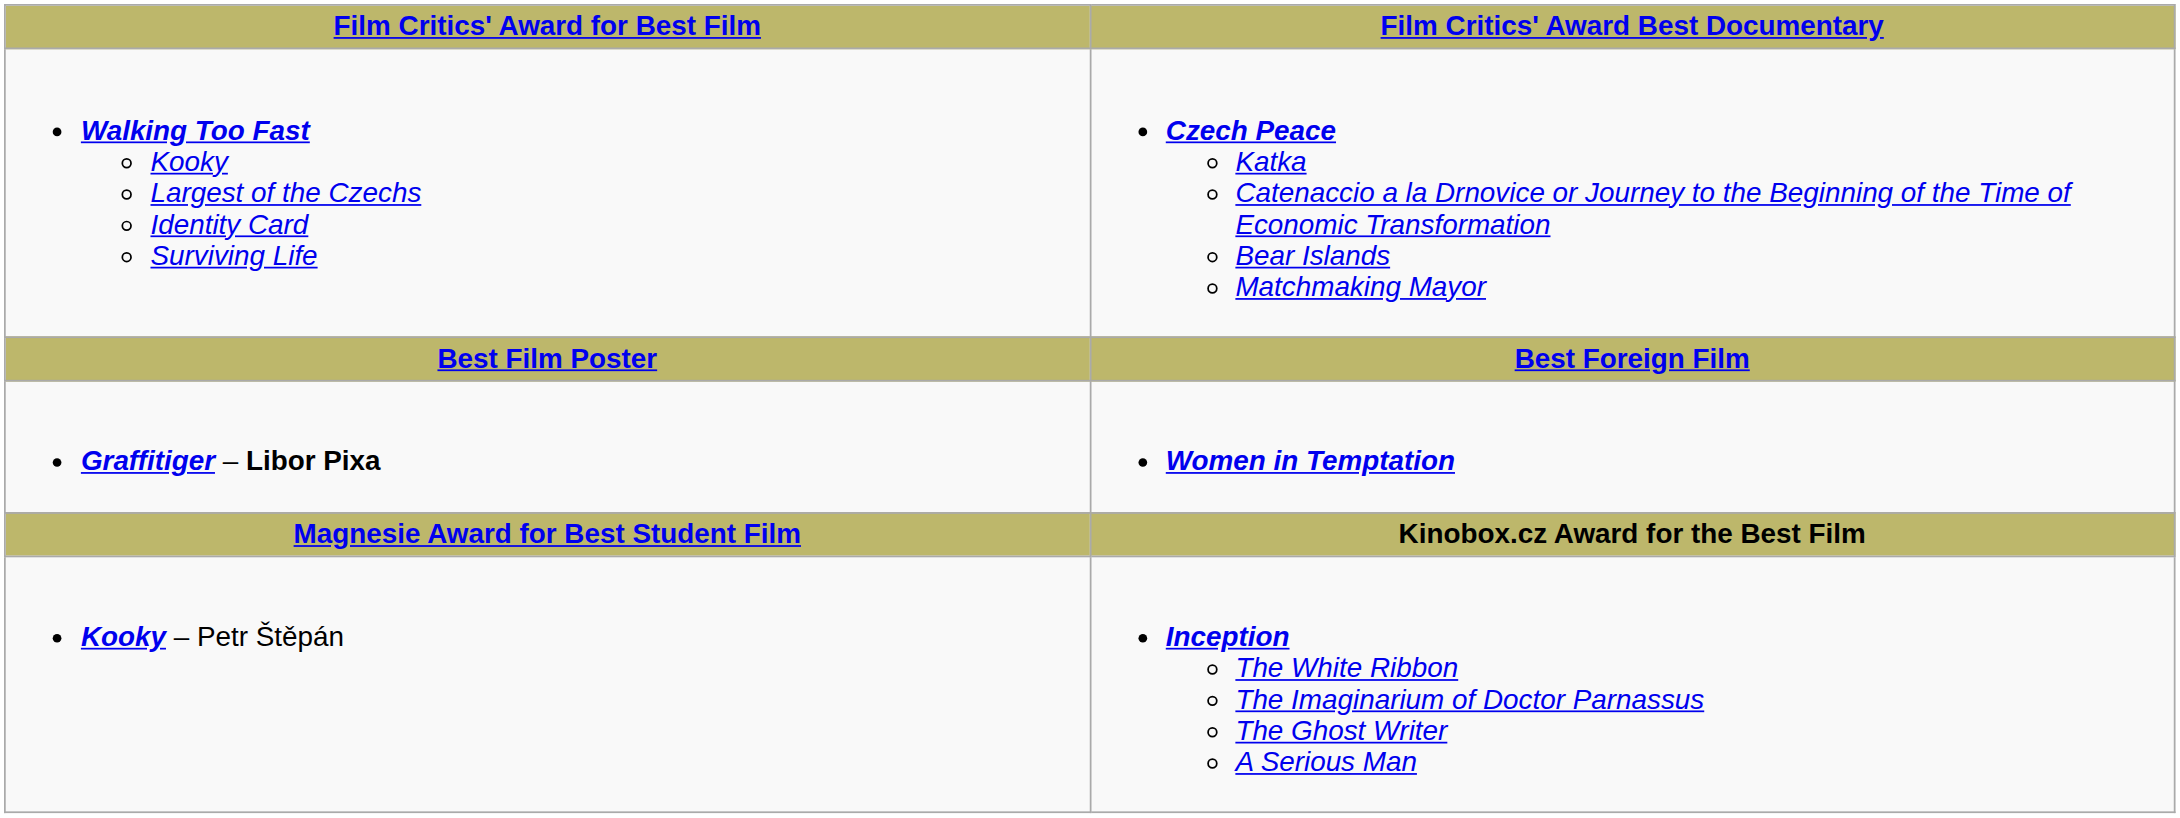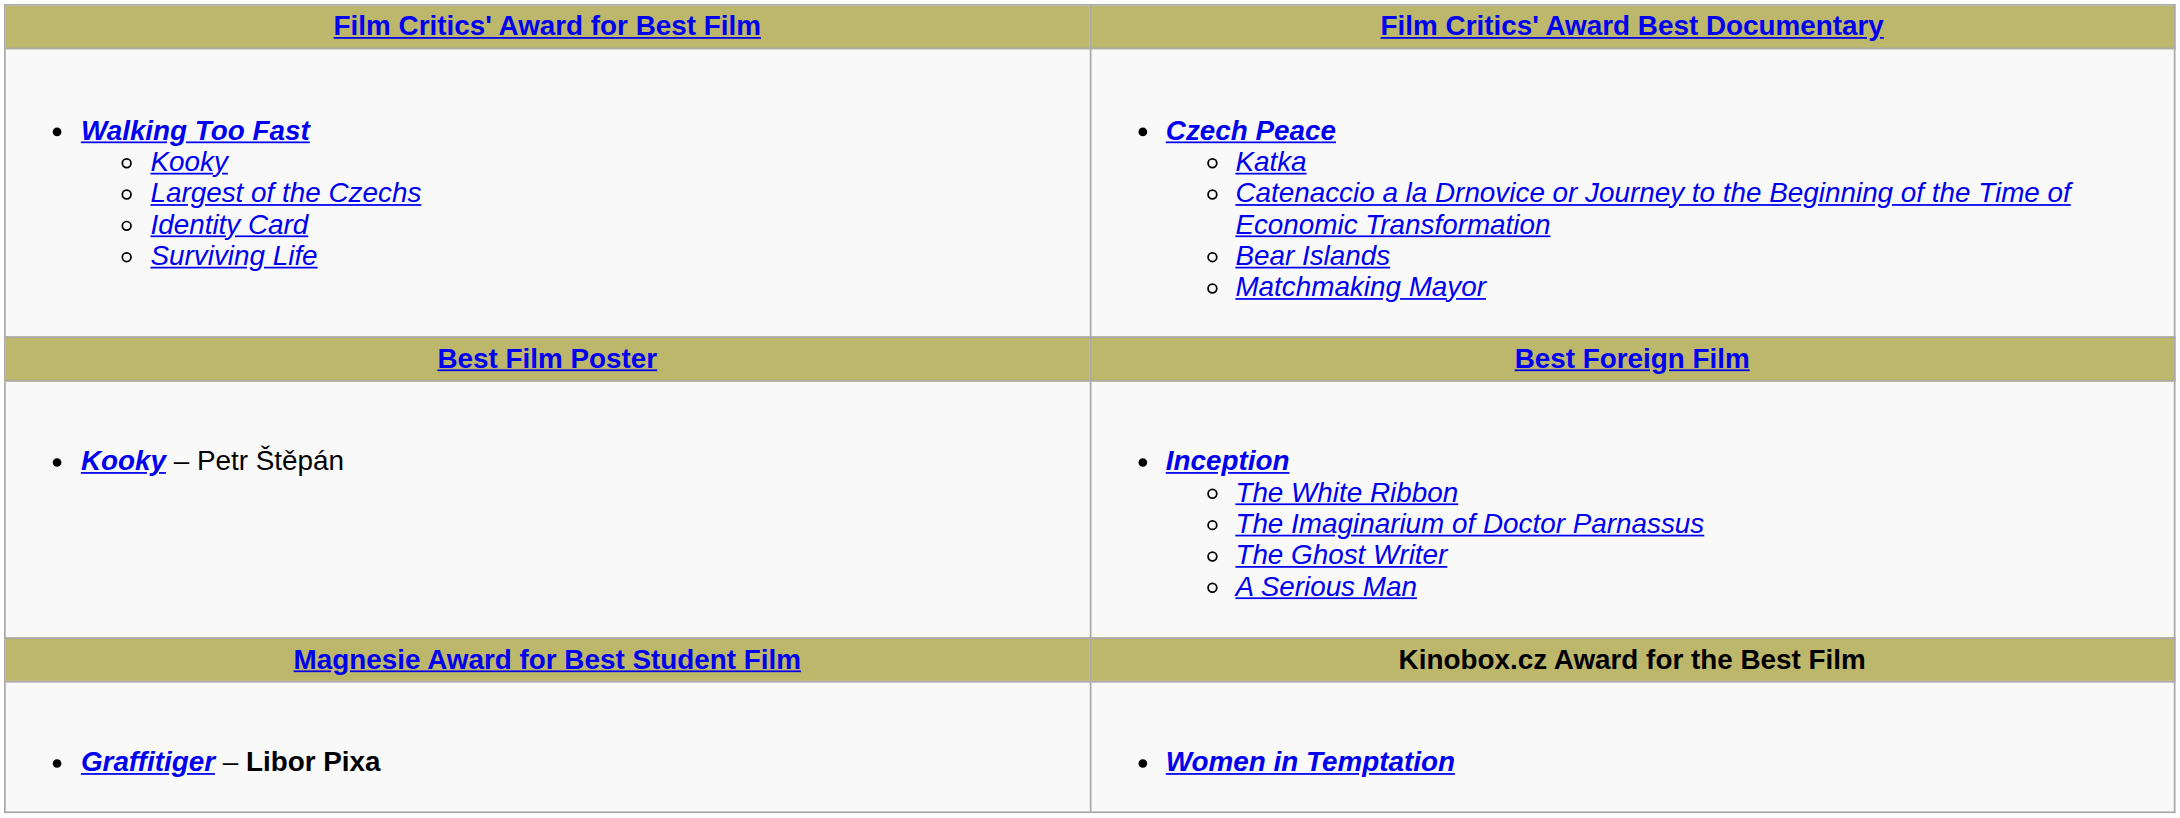rows swapped: Kooky – Petr Štěpán <-> Graffitiger – Libor Pixa
